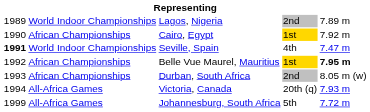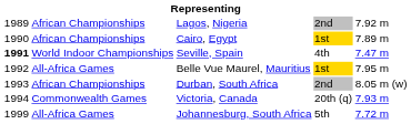Lagos, Nigeria | column 2: World Indoor Championships -> African Championships
Lagos, Nigeria | column 5: 7.89 m -> 7.92 m
Cairo, Egypt | column 5: 7.92 m -> 7.89 m
Belle Vue Maurel, Mauritius | column 2: African Championships -> All-Africa Games
Belle Vue Maurel, Mauritius | column 5: bold -> normal
Victoria, Canada | column 2: All-Africa Games -> Commonwealth Games
